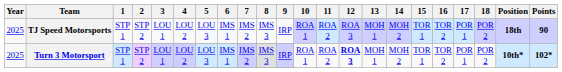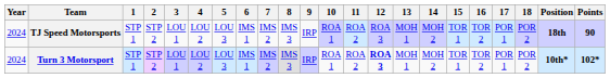TJ Speed Motorsports | Year: 2025 -> 2024
Turn 3 Motorsport | Year: 2025 -> 2024
